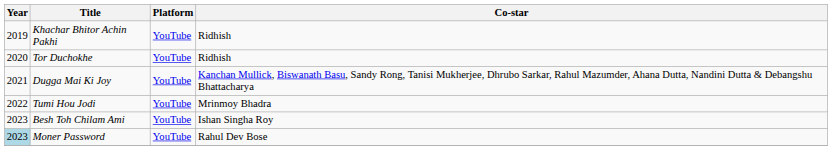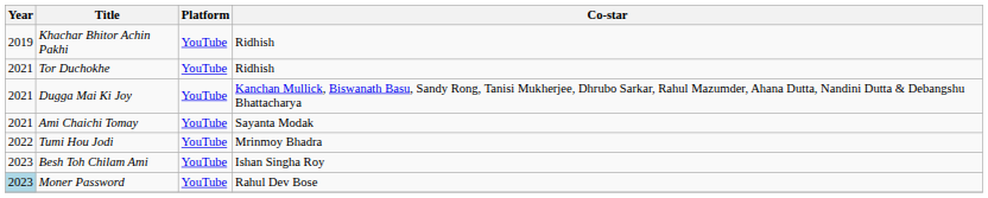Tor Duchokhe | Year: 2020 -> 2021
+ row: 2021 | Ami Chaichi Tomay | YouTube | Sayanta Modak
